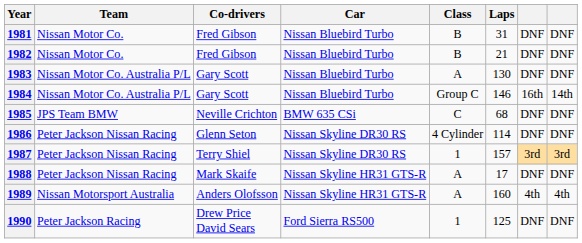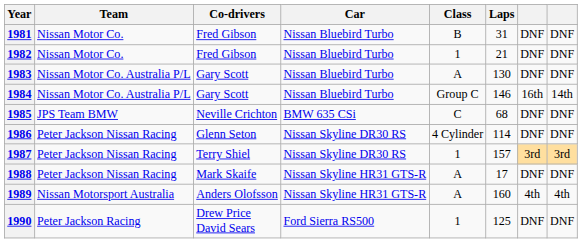1982 | Class: B -> 1
